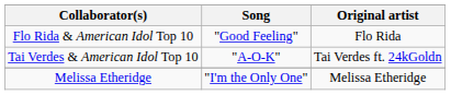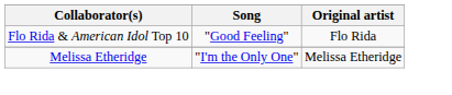- row: Tai Verdes & American Idol Top 10 | "A-O-K" | Tai Verdes ft. 24kGoldn
